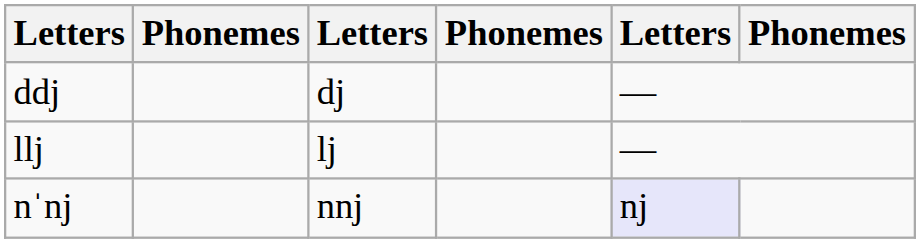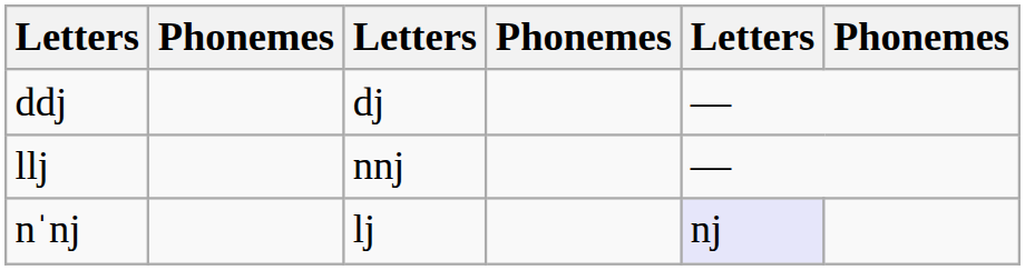llj | column 3: lj -> nnj
nˈnj | column 3: nnj -> lj
